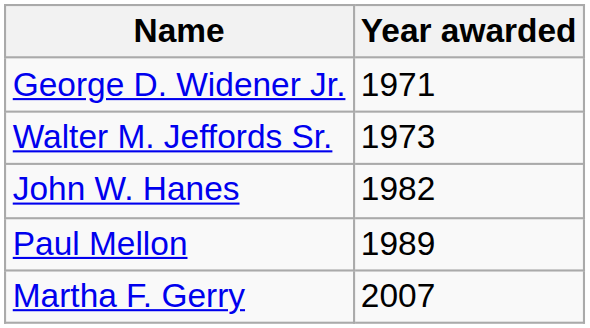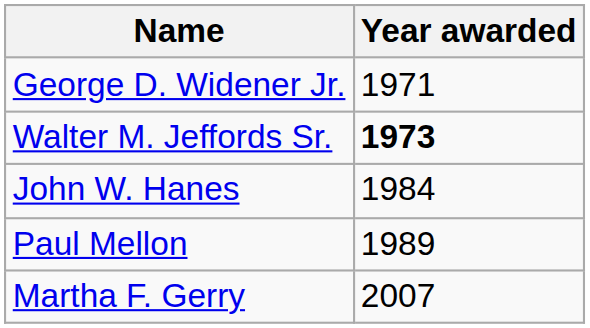Walter M. Jeffords Sr. | Year awarded: normal -> bold
John W. Hanes | Year awarded: 1982 -> 1984
